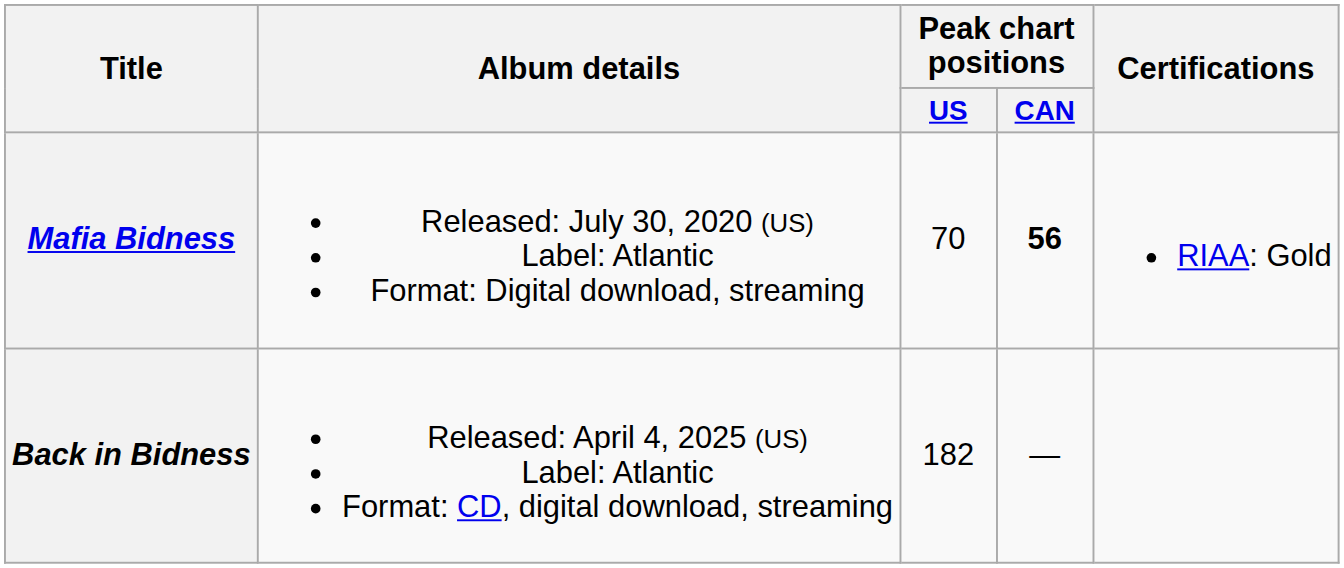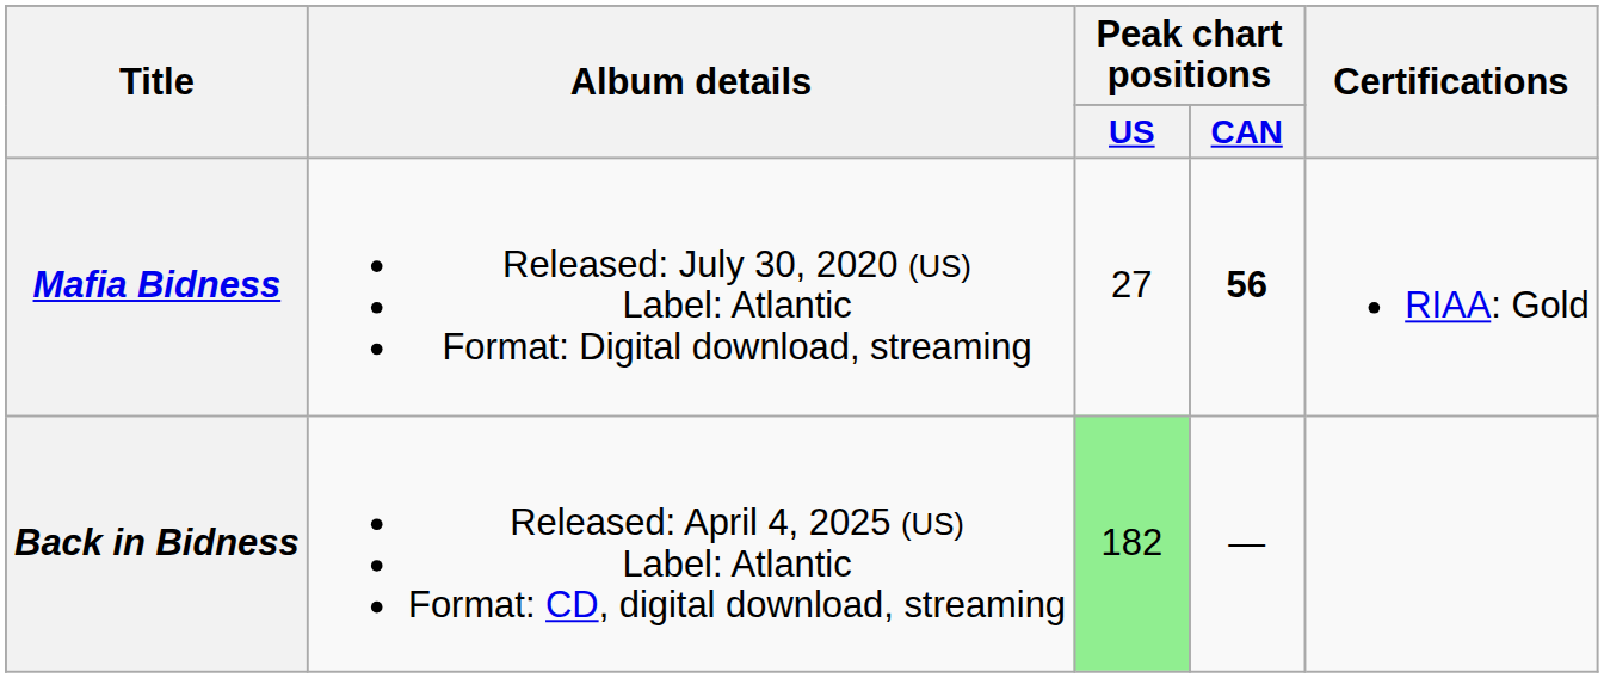Mafia Bidness | Peak chart positions / US: 70 -> 27
Back in Bidness | Peak chart positions / US: no background -> lightgreen background
